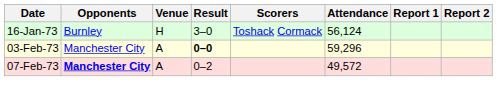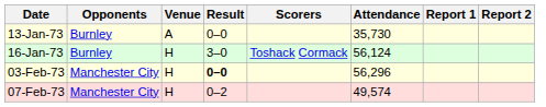+ row: 13-Jan-73 | Burnley | A | 0–0 | 35,730
03-Feb-73 | Venue: A -> H
03-Feb-73 | Attendance: 59,296 -> 56,296
07-Feb-73 | Opponents: bold -> normal
07-Feb-73 | Venue: A -> H
07-Feb-73 | Attendance: 49,572 -> 49,574
